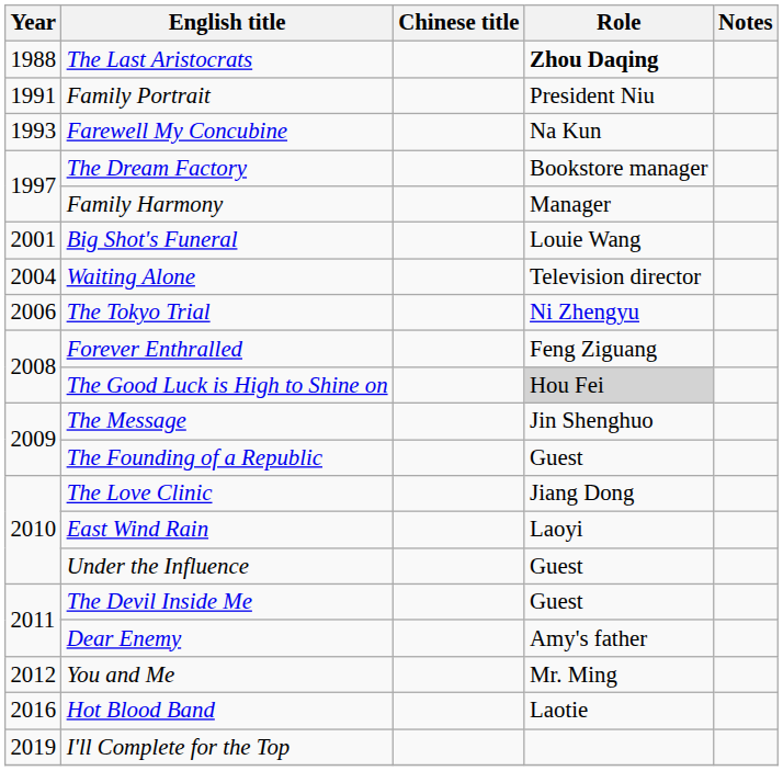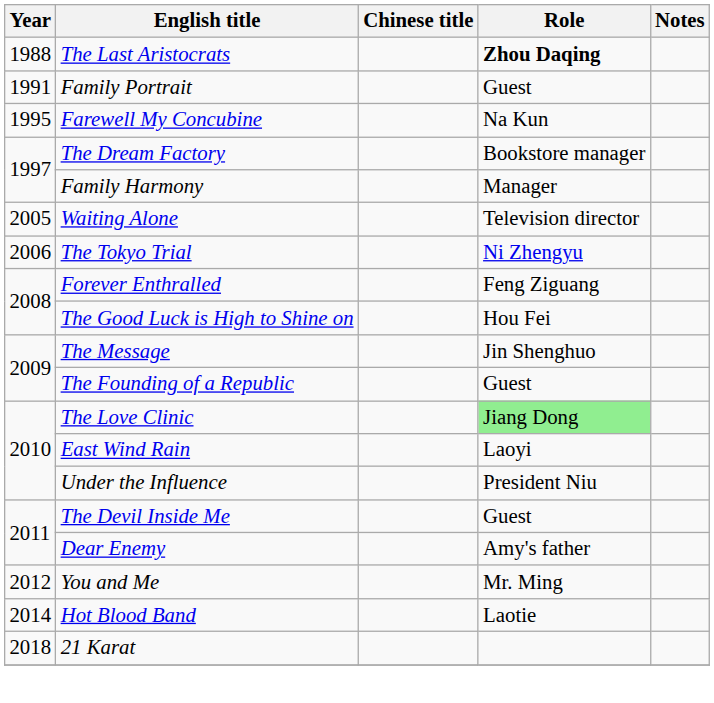Family Portrait | Role: President Niu -> Guest
Farewell My Concubine | Year: 1993 -> 1995
- row: 2001 | Big Shot's Funeral | Louie Wang
Waiting Alone | Year: 2004 -> 2005
The Good Luck is High to Shine on | Role: lightgrey background -> no background
The Love Clinic | Role: no background -> lightgreen background
Under the Influence | Role: Guest -> President Niu
Hot Blood Band | Year: 2016 -> 2014
+ row: 2018 | 21 Karat
- row: 2019 | I'll Complete for the Top
